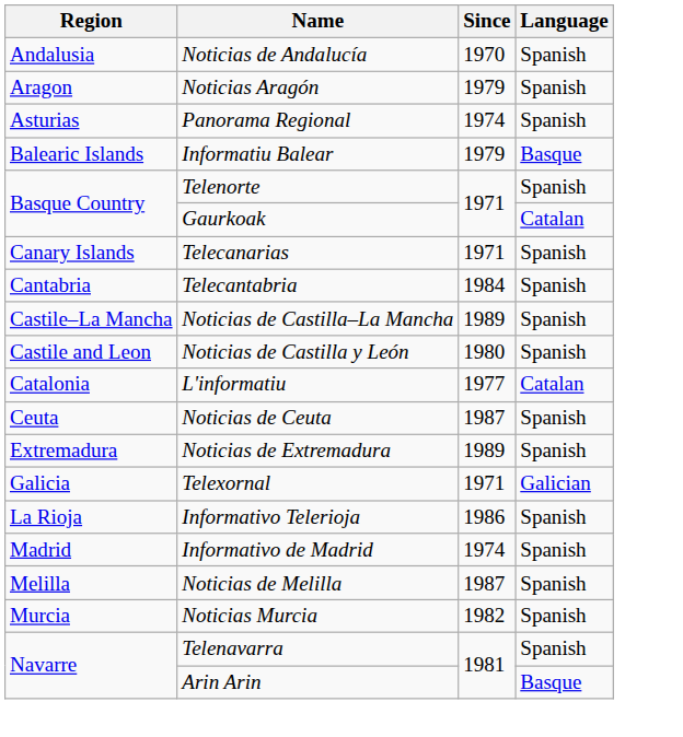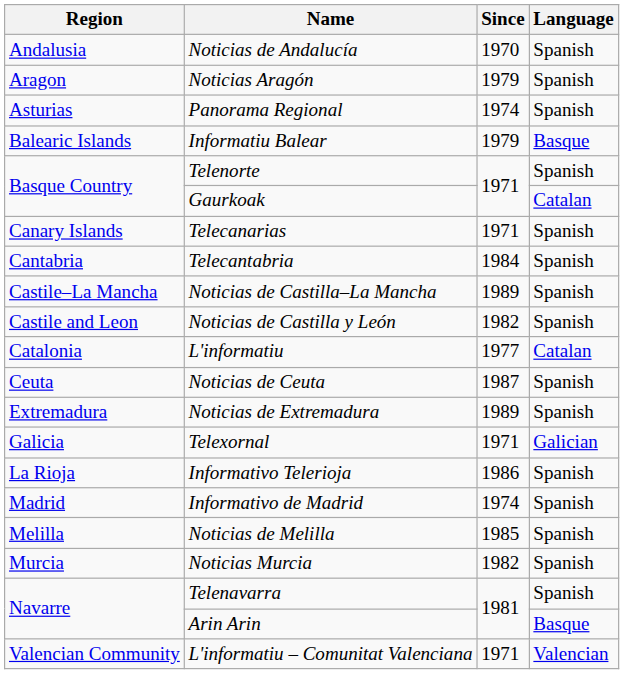Noticias de Castilla y León | Since: 1980 -> 1982
Noticias de Melilla | Since: 1987 -> 1985
+ row: Valencian Community | L'informatiu – Comunitat Valenciana | 1971 | Valencian
